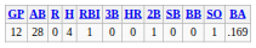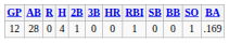columns swapped: 2B <-> RBI
